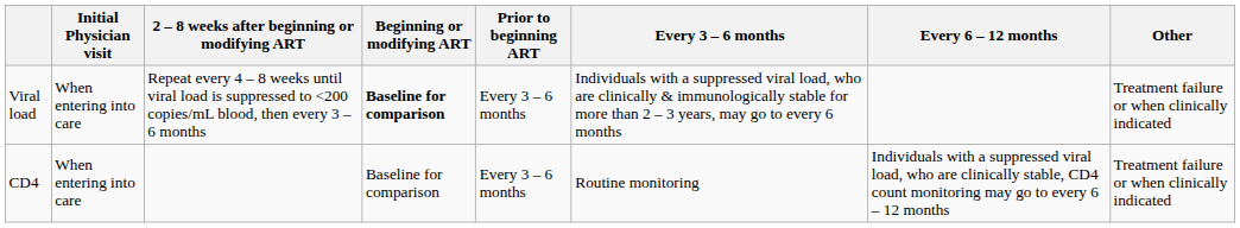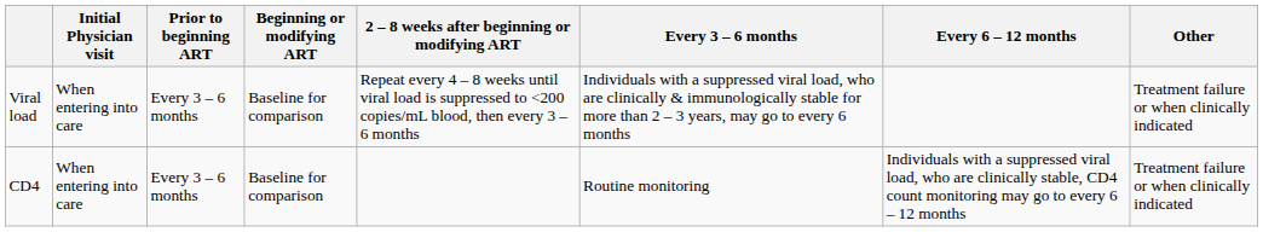columns swapped: Prior to beginning ART <-> 2 – 8 weeks after beginning or modifying ART
Viral load | Beginning or modifying ART: bold -> normal
